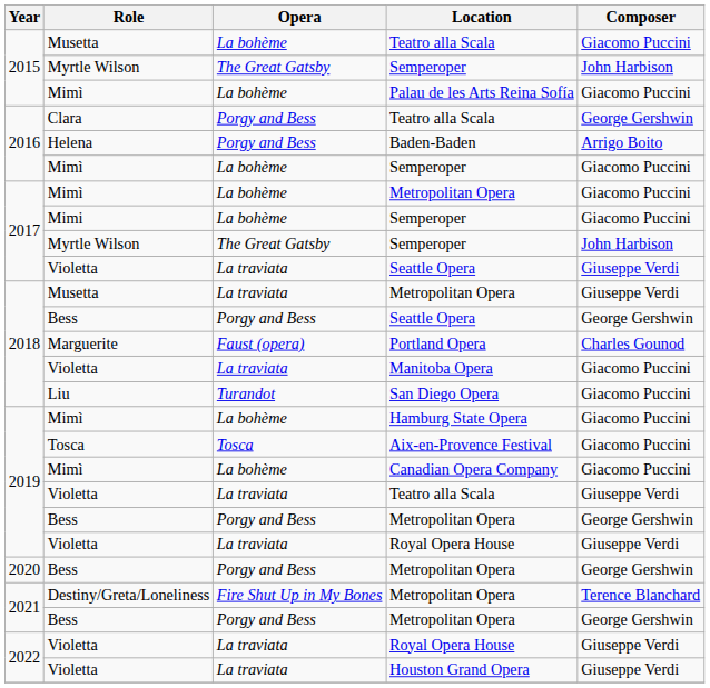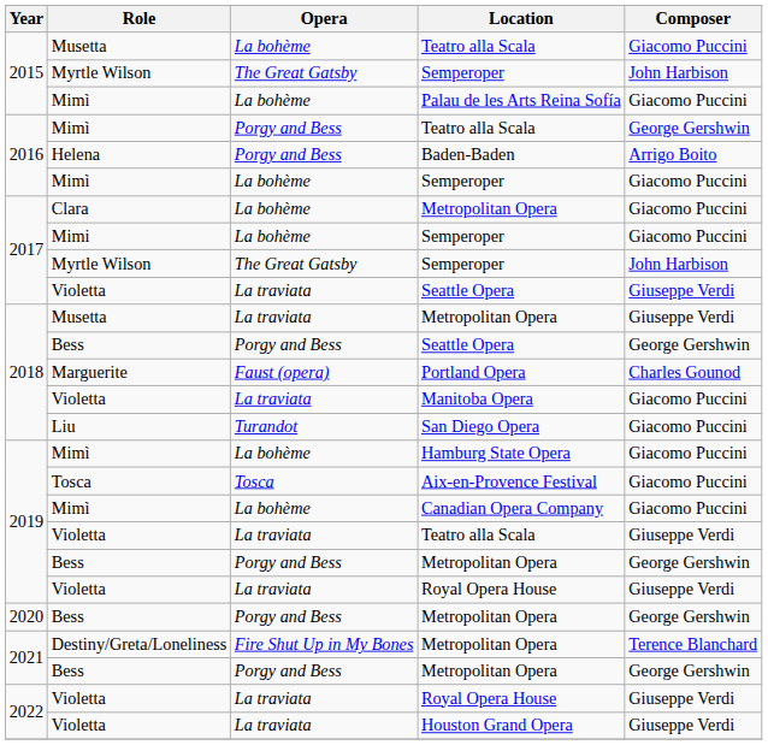2016 / Teatro alla Scala | Role: Clara -> Mimì
2017 / Metropolitan Opera | Role: Mimì -> Clara
